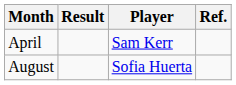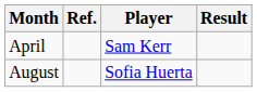columns swapped: Result <-> Ref.
